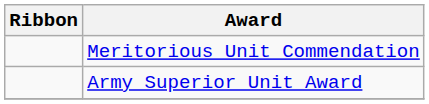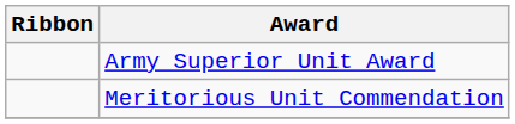rows swapped: Meritorious Unit Commendation <-> Army Superior Unit Award
